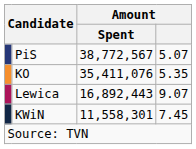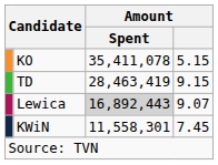- row: PiS | 38,772,567 | 5.07
KO | Amount / Spent: 35,411,076 -> 35,411,078
KO | Amount: 5.35 -> 5.15
+ row: TD | 28,463,419 | 9.15
Lewica | Amount / Spent: no background -> lightgrey background
